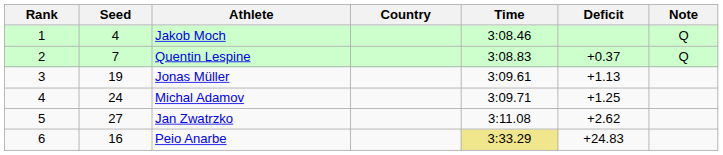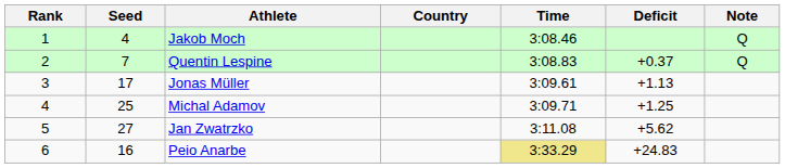Jonas Müller | Seed: 19 -> 17
Michal Adamov | Seed: 24 -> 25
Jan Zwatrzko | Deficit: +2.62 -> +5.62
